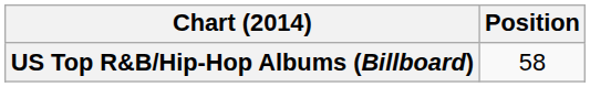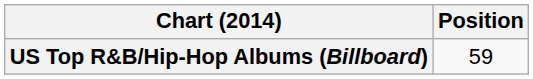US Top R&B/Hip-Hop Albums (Billboard) | Position: 58 -> 59
